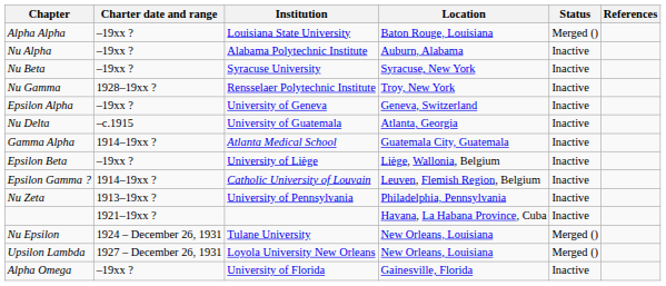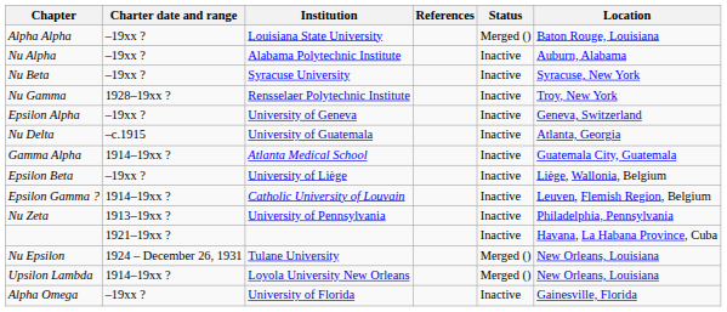columns swapped: Location <-> References
Upsilon Lambda | Charter date and range: 1927 – December 26, 1931 -> 1914–19xx ?
